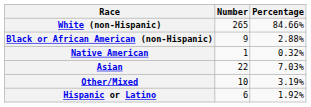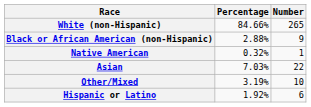columns swapped: Number <-> Percentage
